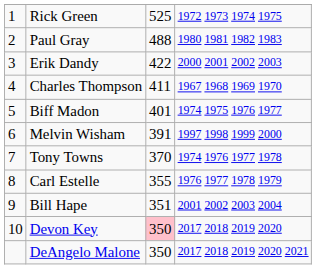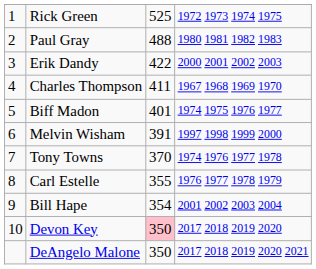Bill Hape | column 3: 351 -> 354
